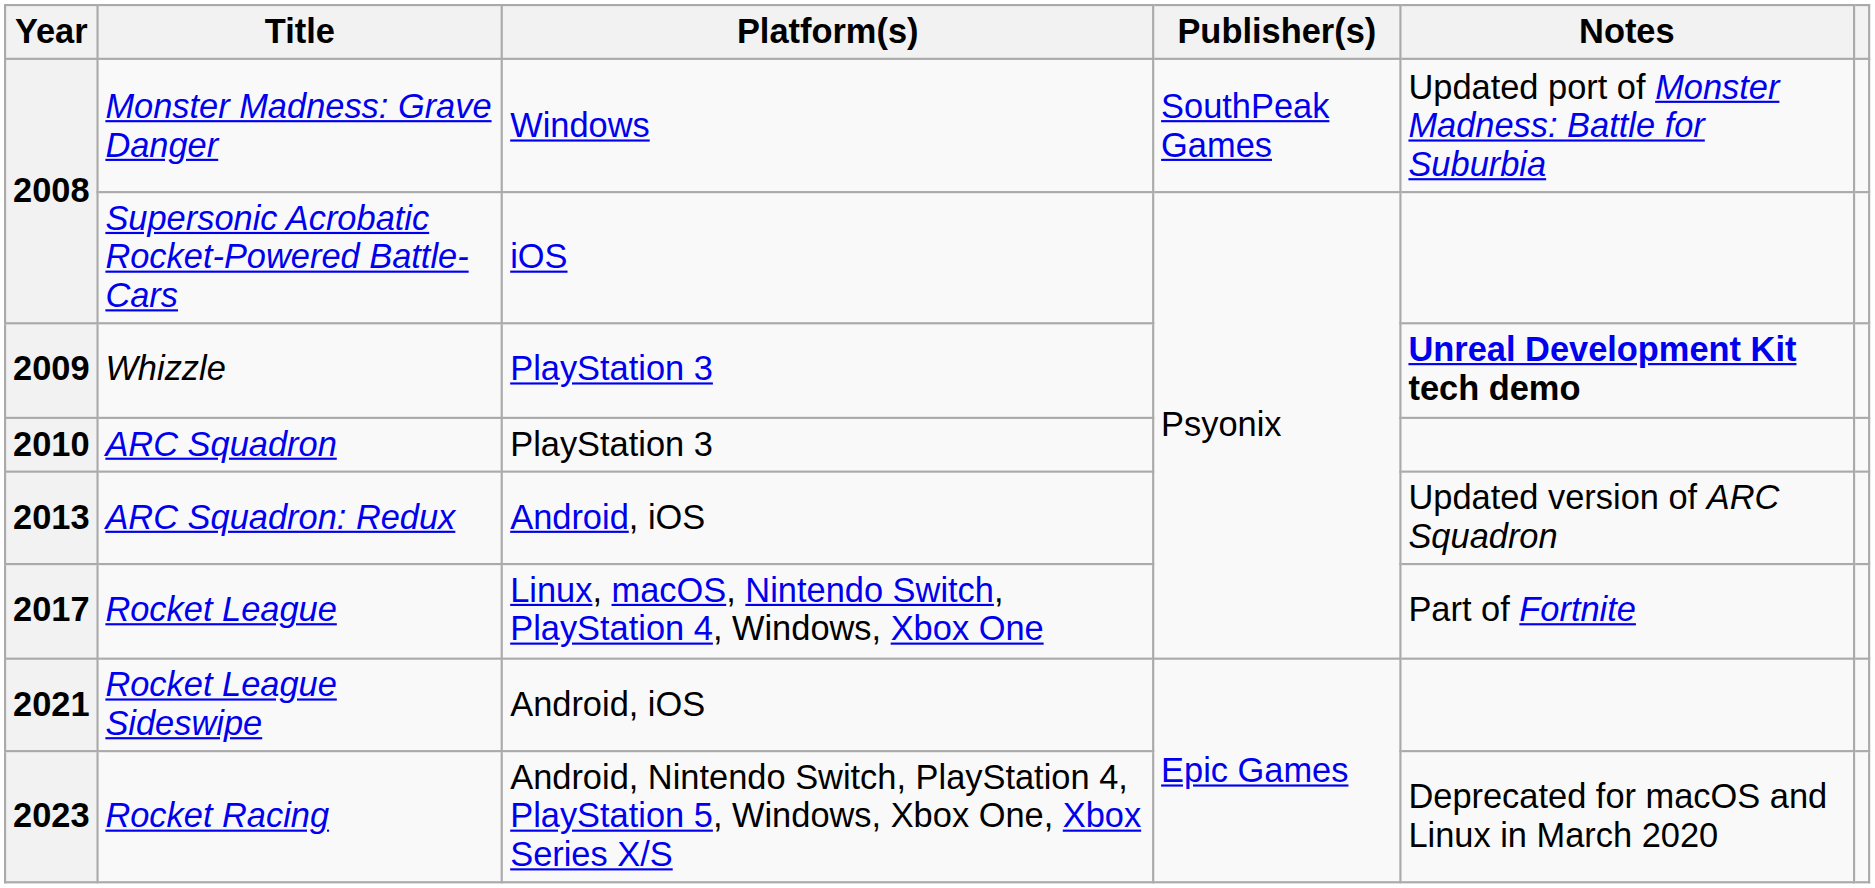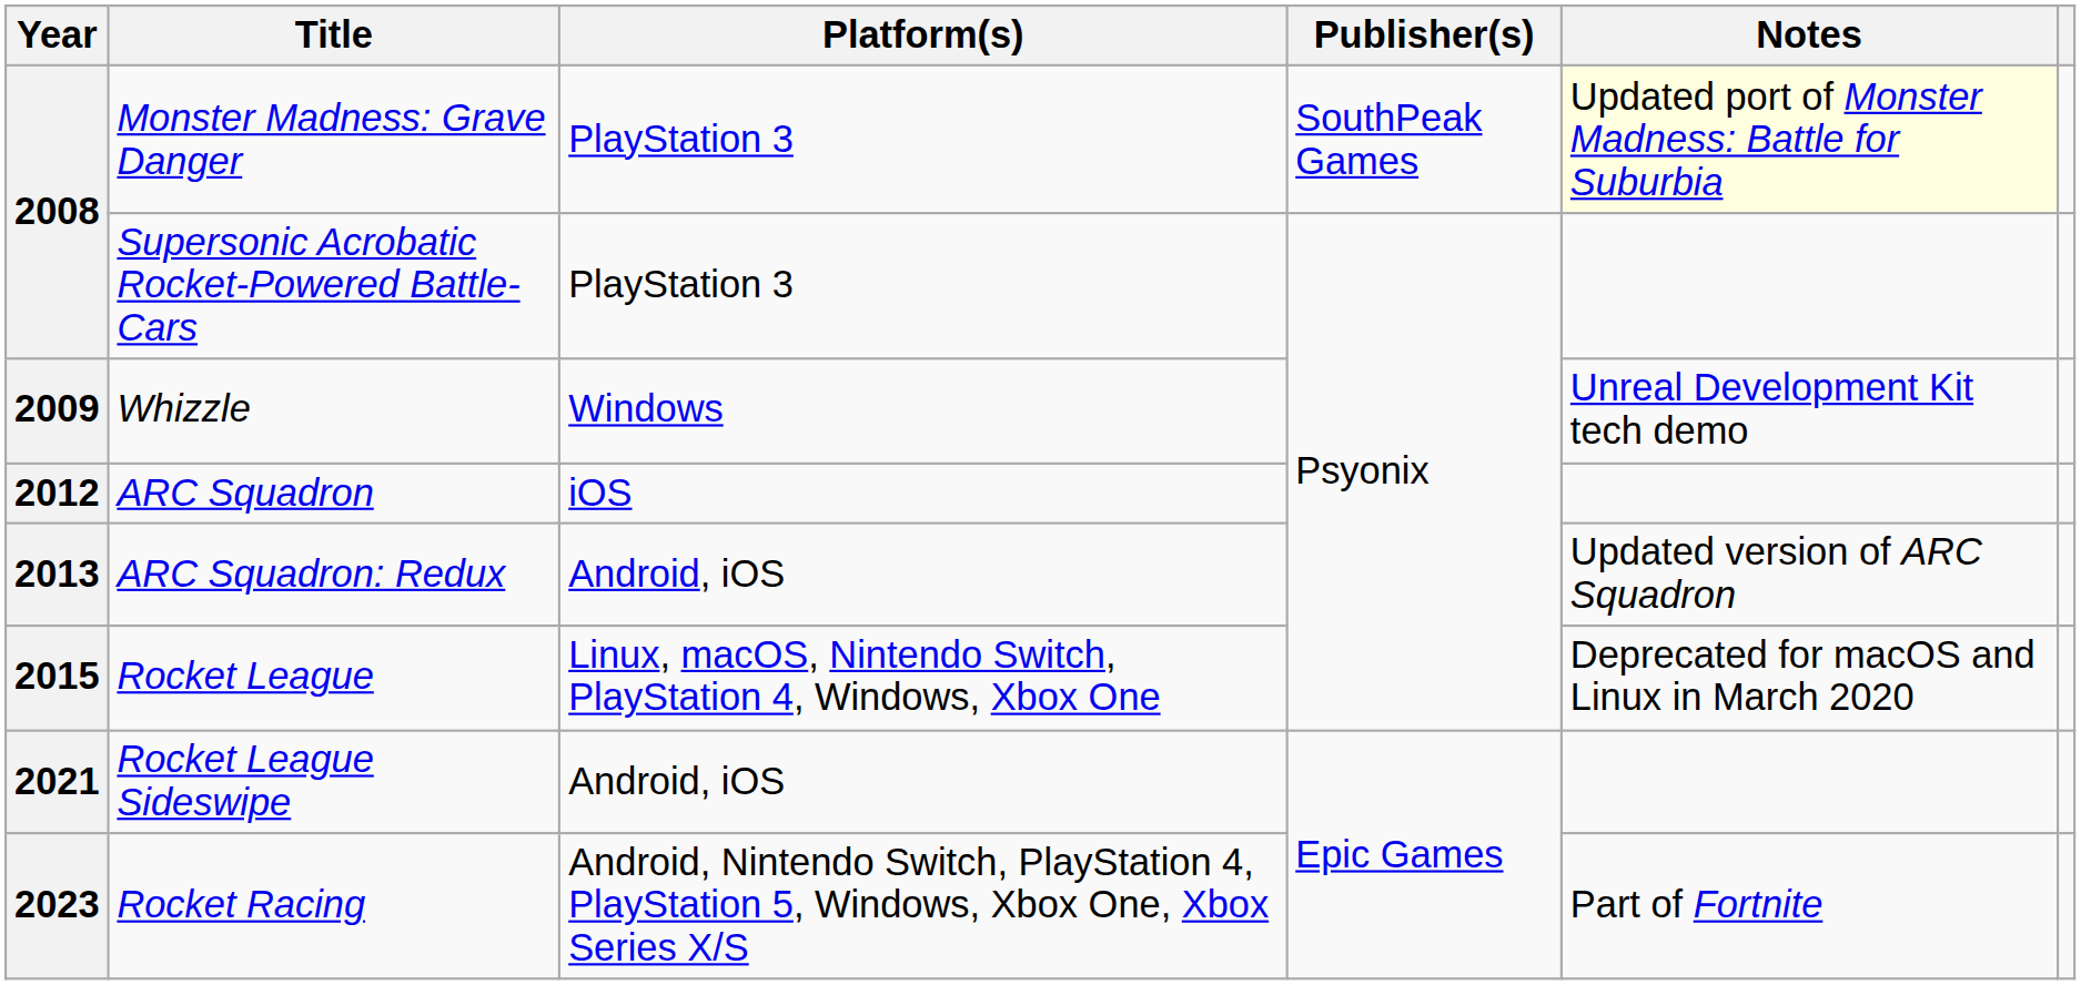Monster Madness: Grave Danger | Platform(s): Windows -> PlayStation 3
Monster Madness: Grave Danger | Notes: no background -> lightyellow background
Supersonic Acrobatic Rocket-Powered Battle-Cars | Platform(s): iOS -> PlayStation 3
Whizzle | Platform(s): PlayStation 3 -> Windows
Whizzle | Notes: bold -> normal
ARC Squadron | Year: 2010 -> 2012
ARC Squadron | Platform(s): PlayStation 3 -> iOS
Rocket League | Year: 2017 -> 2015
Rocket League | Notes: Part of Fortnite -> Deprecated for macOS and Linux in March 2020
Rocket Racing | Notes: Deprecated for macOS and Linux in March 2020 -> Part of Fortnite
